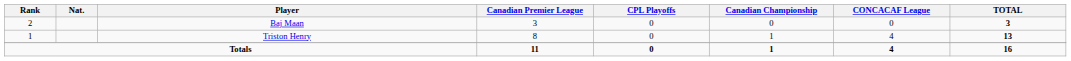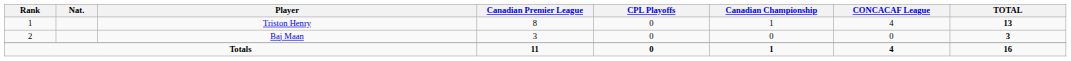rows swapped: Triston Henry <-> Baj Maan
